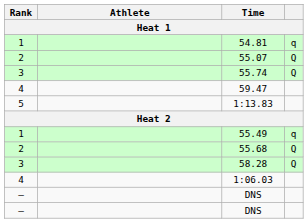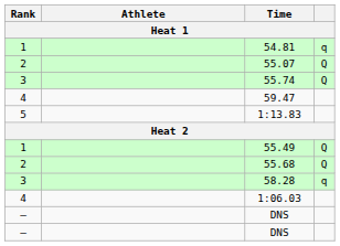55.49 | column 4: q -> Q
58.28 | column 4: Q -> q
